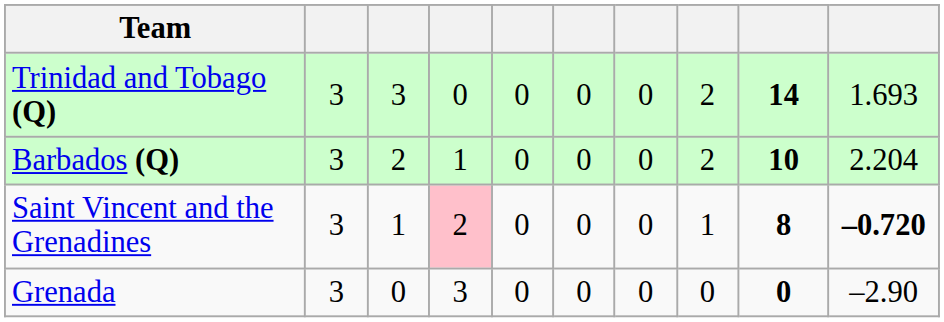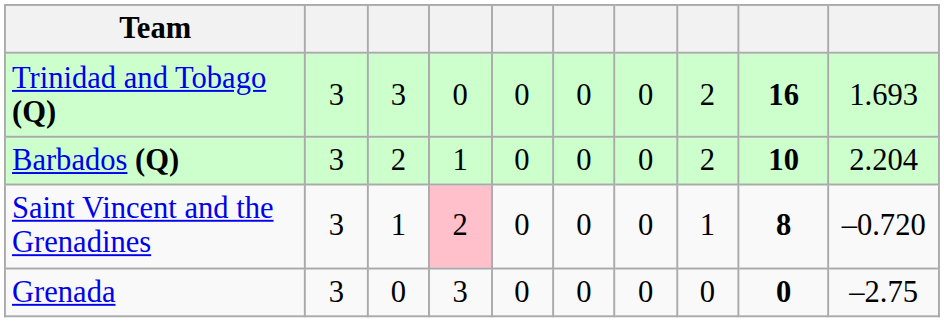Trinidad and Tobago (Q) | column 9: 14 -> 16
Saint Vincent and the Grenadines | column 10: bold -> normal
Grenada | column 10: –2.90 -> –2.75
